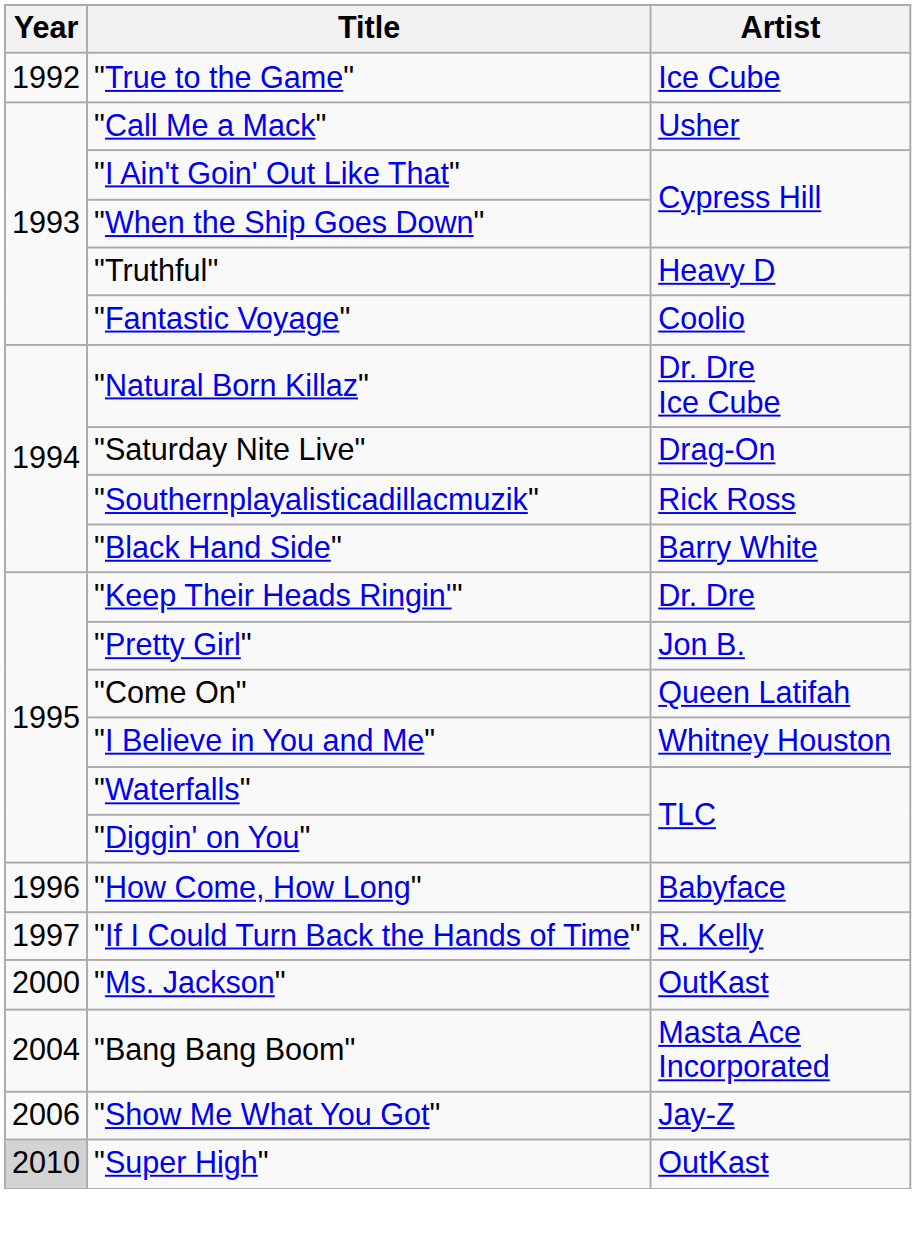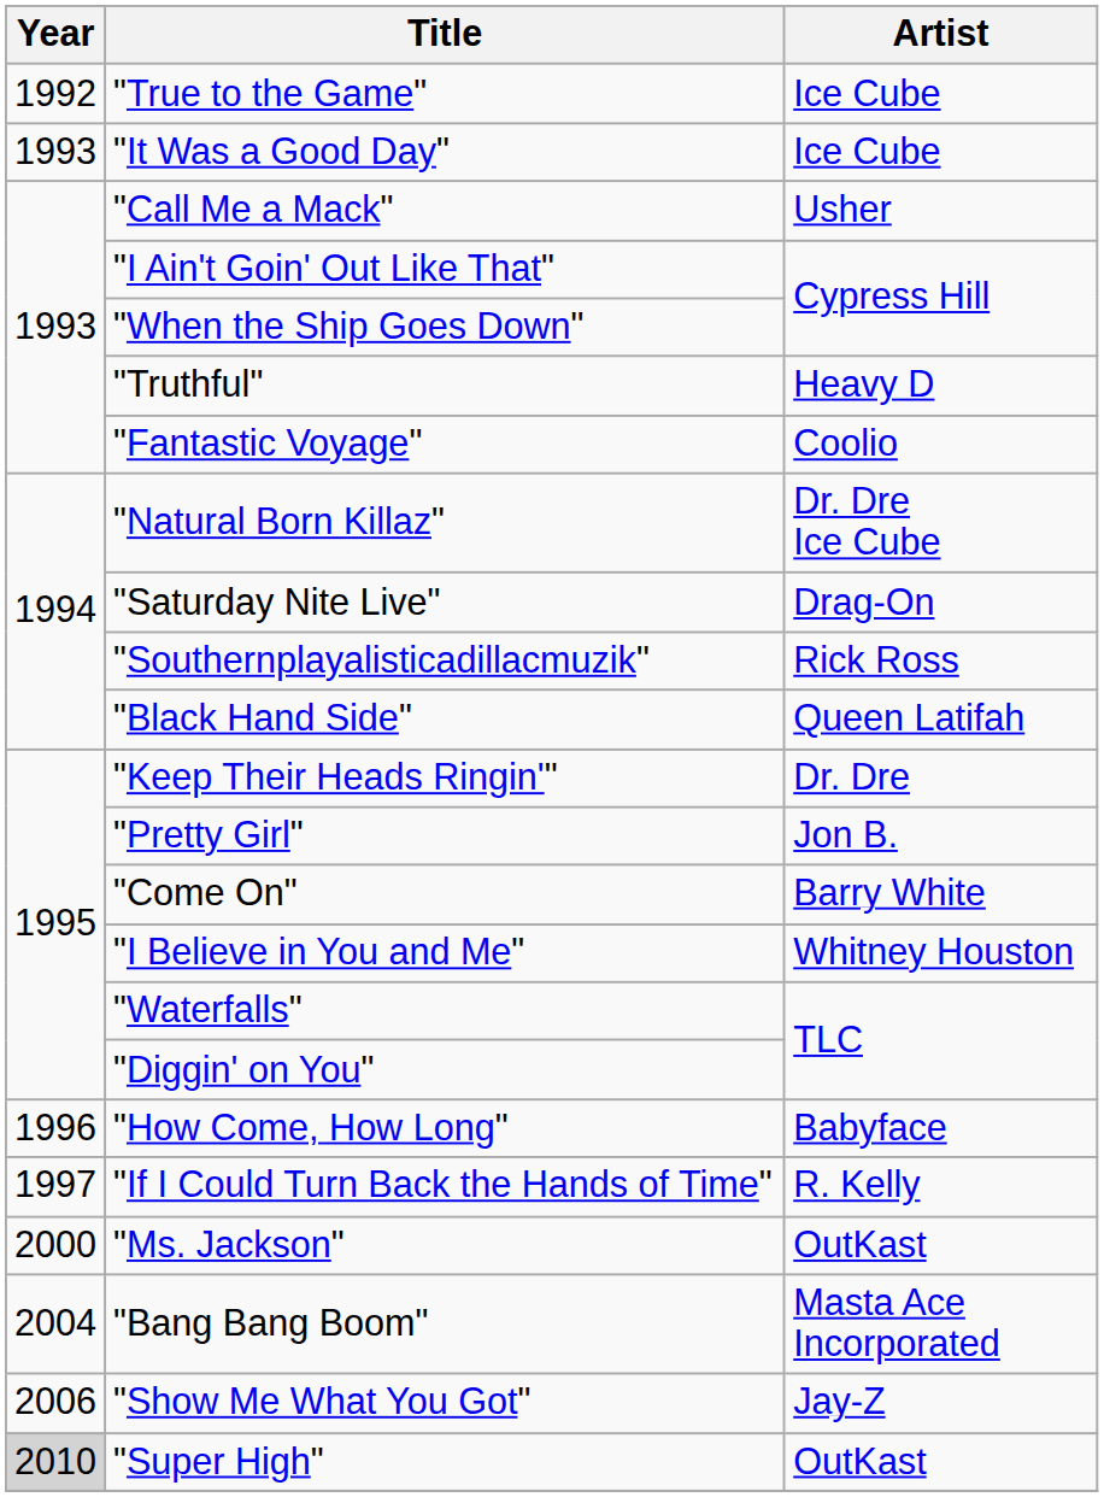+ row: 1993 | "It Was a Good Day" | Ice Cube
"Black Hand Side" | Artist: Barry White -> Queen Latifah
"Come On" | Artist: Queen Latifah -> Barry White
